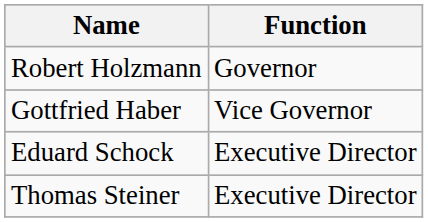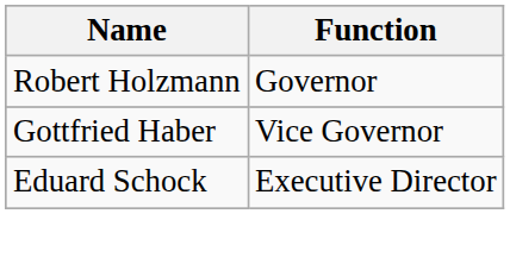- row: Thomas Steiner | Executive Director
